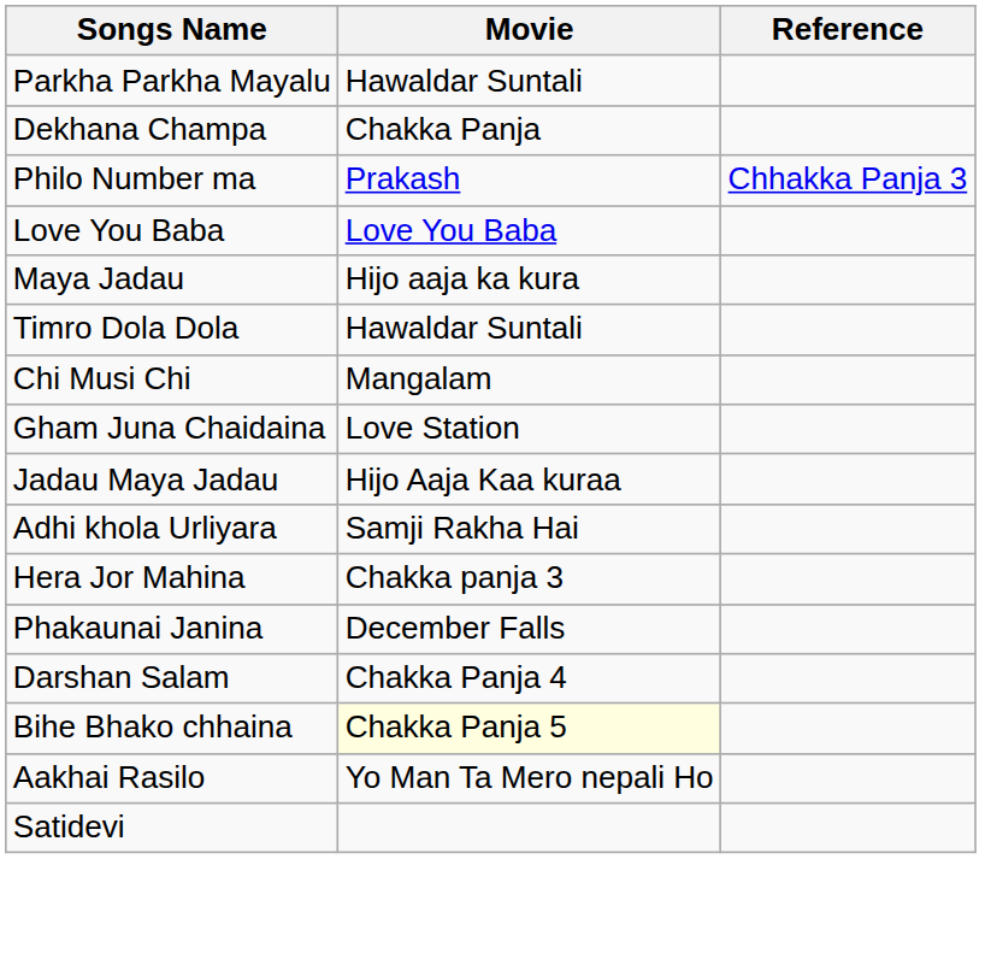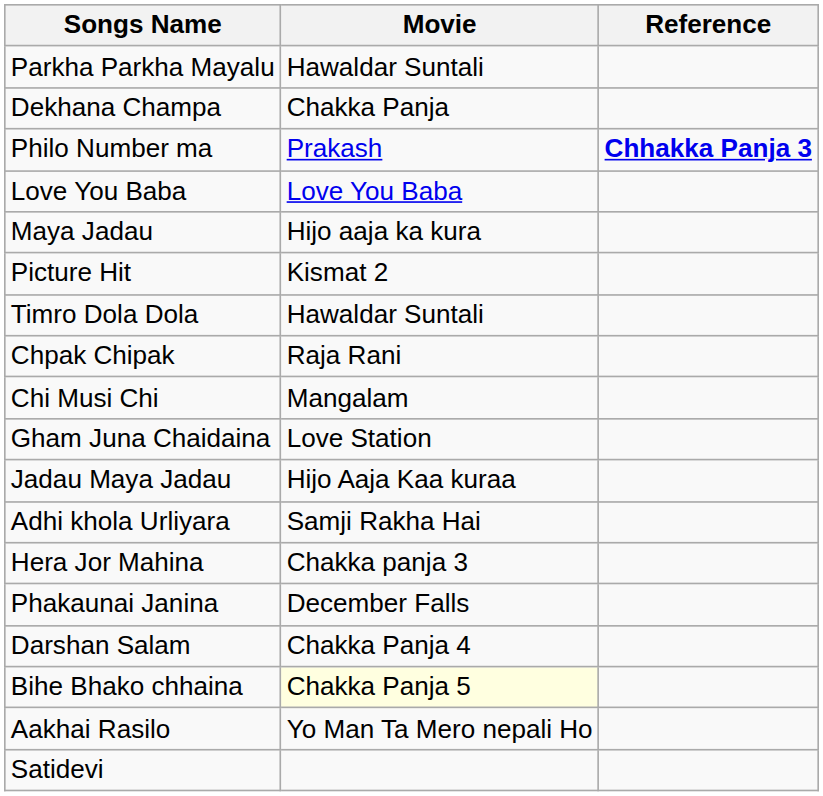Philo Number ma | Reference: normal -> bold
+ row: Picture Hit | Kismat 2
+ row: Chpak Chipak | Raja Rani
